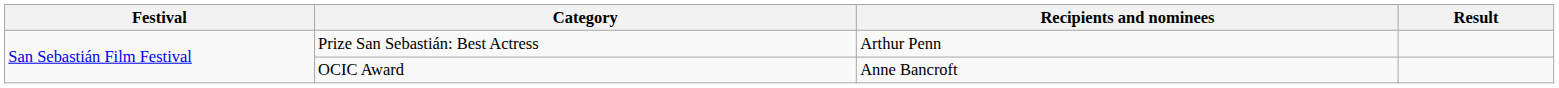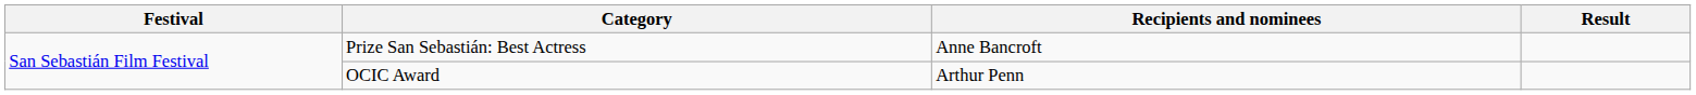Prize San Sebastián: Best Actress | Recipients and nominees: Arthur Penn -> Anne Bancroft
OCIC Award | Recipients and nominees: Anne Bancroft -> Arthur Penn
